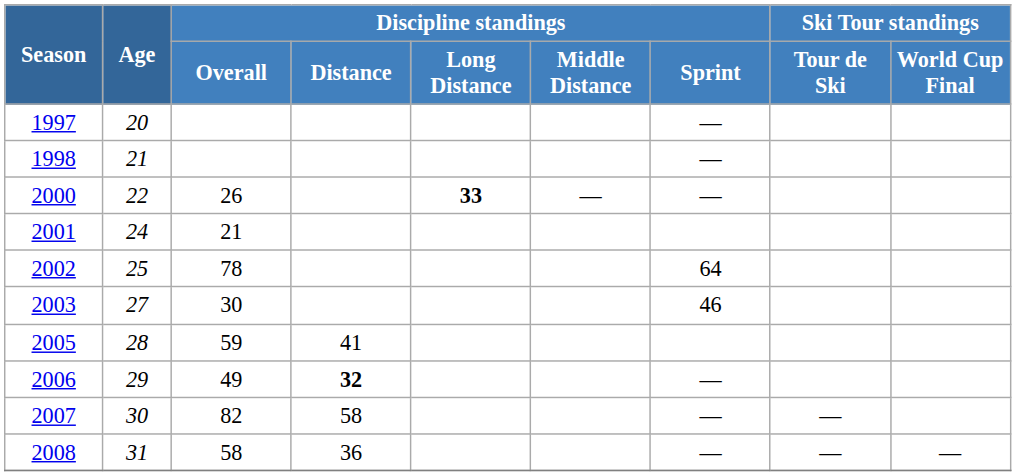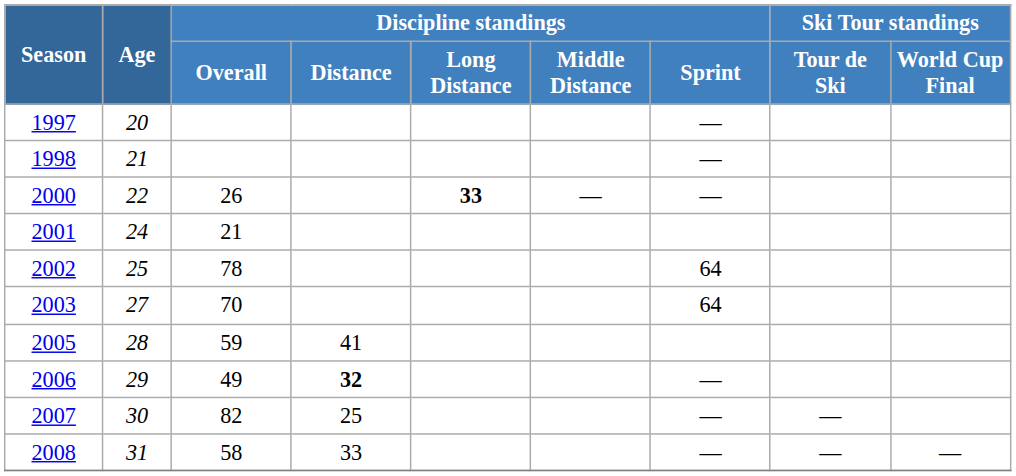2003 | Discipline standings / Overall: 30 -> 70
2003 | Discipline standings / Sprint: 46 -> 64
2007 | Discipline standings / Distance: 58 -> 25
2008 | Discipline standings / Distance: 36 -> 33
